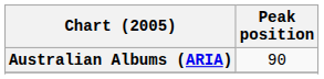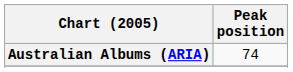Australian Albums (ARIA) | Peak position: 90 -> 74
